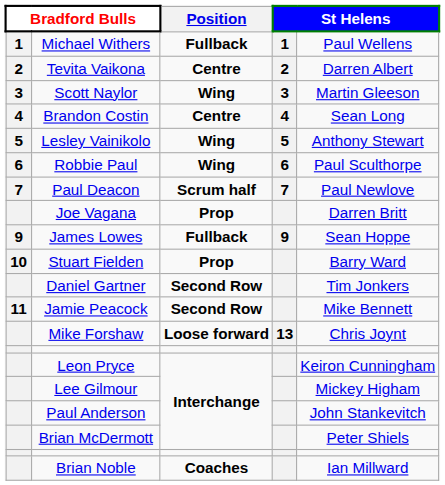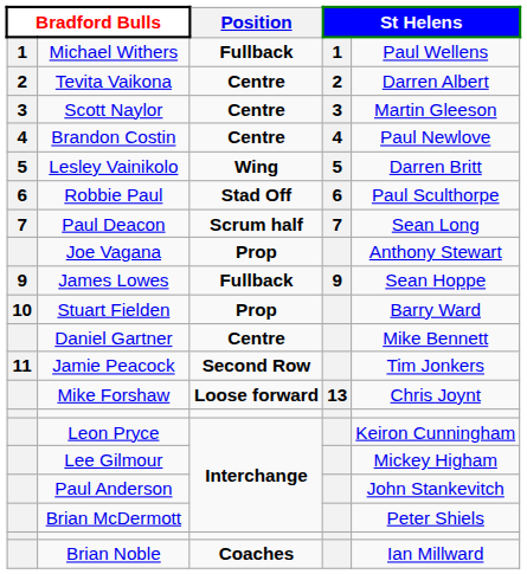Scott Naylor | Position: Wing -> Centre
Brandon Costin | column 5: Sean Long -> Paul Newlove
Lesley Vainikolo | column 5: Anthony Stewart -> Darren Britt
Robbie Paul | Position: Wing -> Stad Off
Paul Deacon | column 5: Paul Newlove -> Sean Long
Joe Vagana | column 5: Darren Britt -> Anthony Stewart
Daniel Gartner | Position: Second Row -> Centre
Daniel Gartner | column 5: Tim Jonkers -> Mike Bennett
Jamie Peacock | column 5: Mike Bennett -> Tim Jonkers
